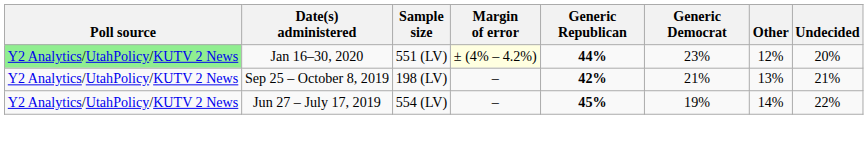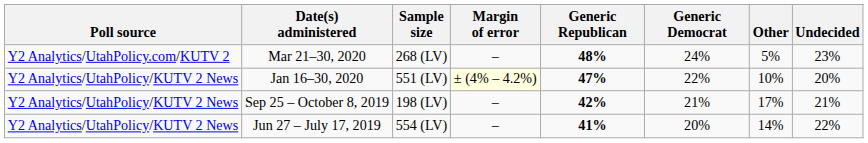+ row: Y2 Analytics/UtahPolicy.com/KUTV 2 | Mar 21–30, 2020 | 268 (LV) | – | 48% | 24% | 5% | 23%
Jan 16–30, 2020 | Poll source: lightgreen background -> no background
Jan 16–30, 2020 | Generic Republican: 44% -> 47%
Jan 16–30, 2020 | Generic Democrat: 23% -> 22%
Jan 16–30, 2020 | Other: 12% -> 10%
Sep 25 – October 8, 2019 | Other: 13% -> 17%
Jun 27 – July 17, 2019 | Generic Republican: 45% -> 41%
Jun 27 – July 17, 2019 | Generic Democrat: 19% -> 20%
